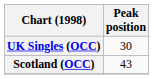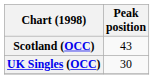rows swapped: Scotland (OCC) <-> UK Singles (OCC)
